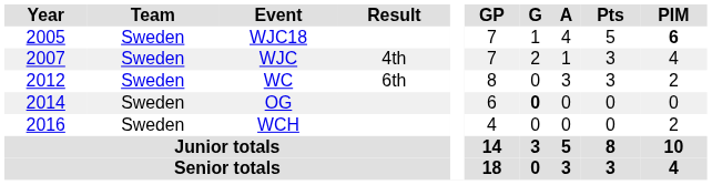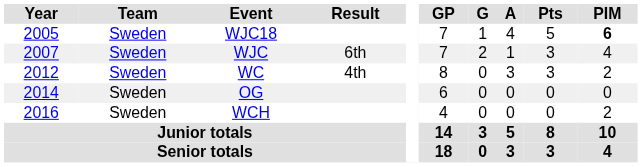WJC | Result: 4th -> 6th
WC | Result: 6th -> 4th
OG | G: bold -> normal
